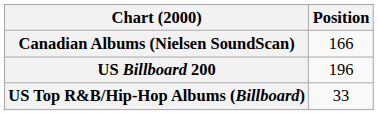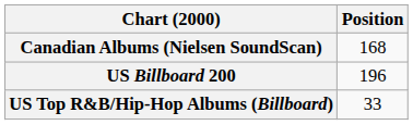Canadian Albums (Nielsen SoundScan) | Position: 166 -> 168
